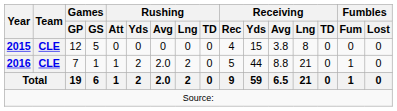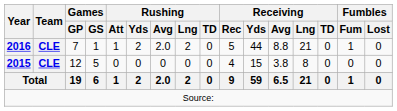rows swapped: 2015 <-> 2016
